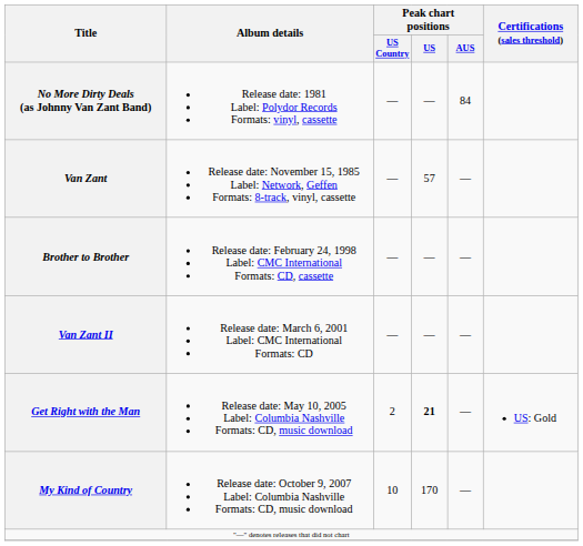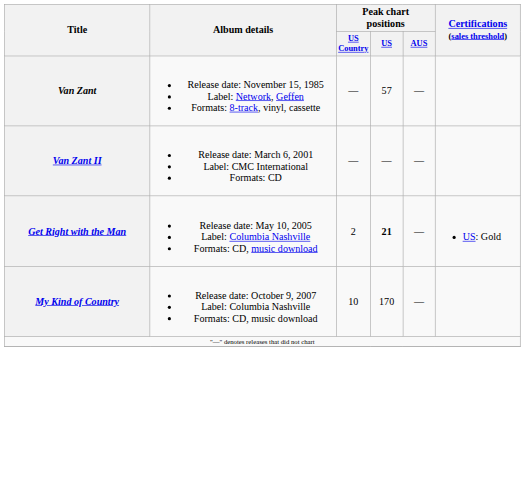- row: No More Dirty Deals (as Johnny Van Zant Band) | Release date: 1981 Label: Polydor Records Formats: vinyl, cassette | — | — | 84
- row: Brother to Brother | Release date: February 24, 1998 Label: CMC International Formats: CD, cassette | — | — | —
